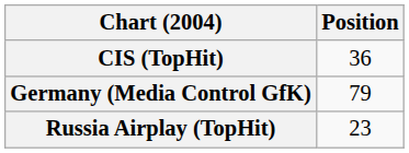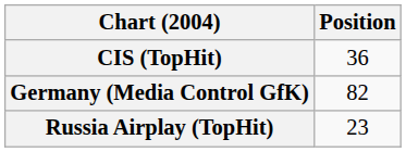Germany (Media Control GfK) | Position: 79 -> 82
